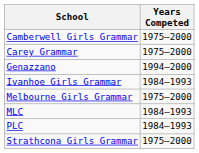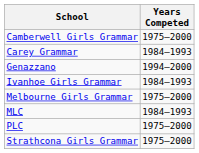Carey Grammar | Years Competed: 1975–2000 -> 1984–1993
PLC | Years Competed: 1984–1993 -> 1975–2000
